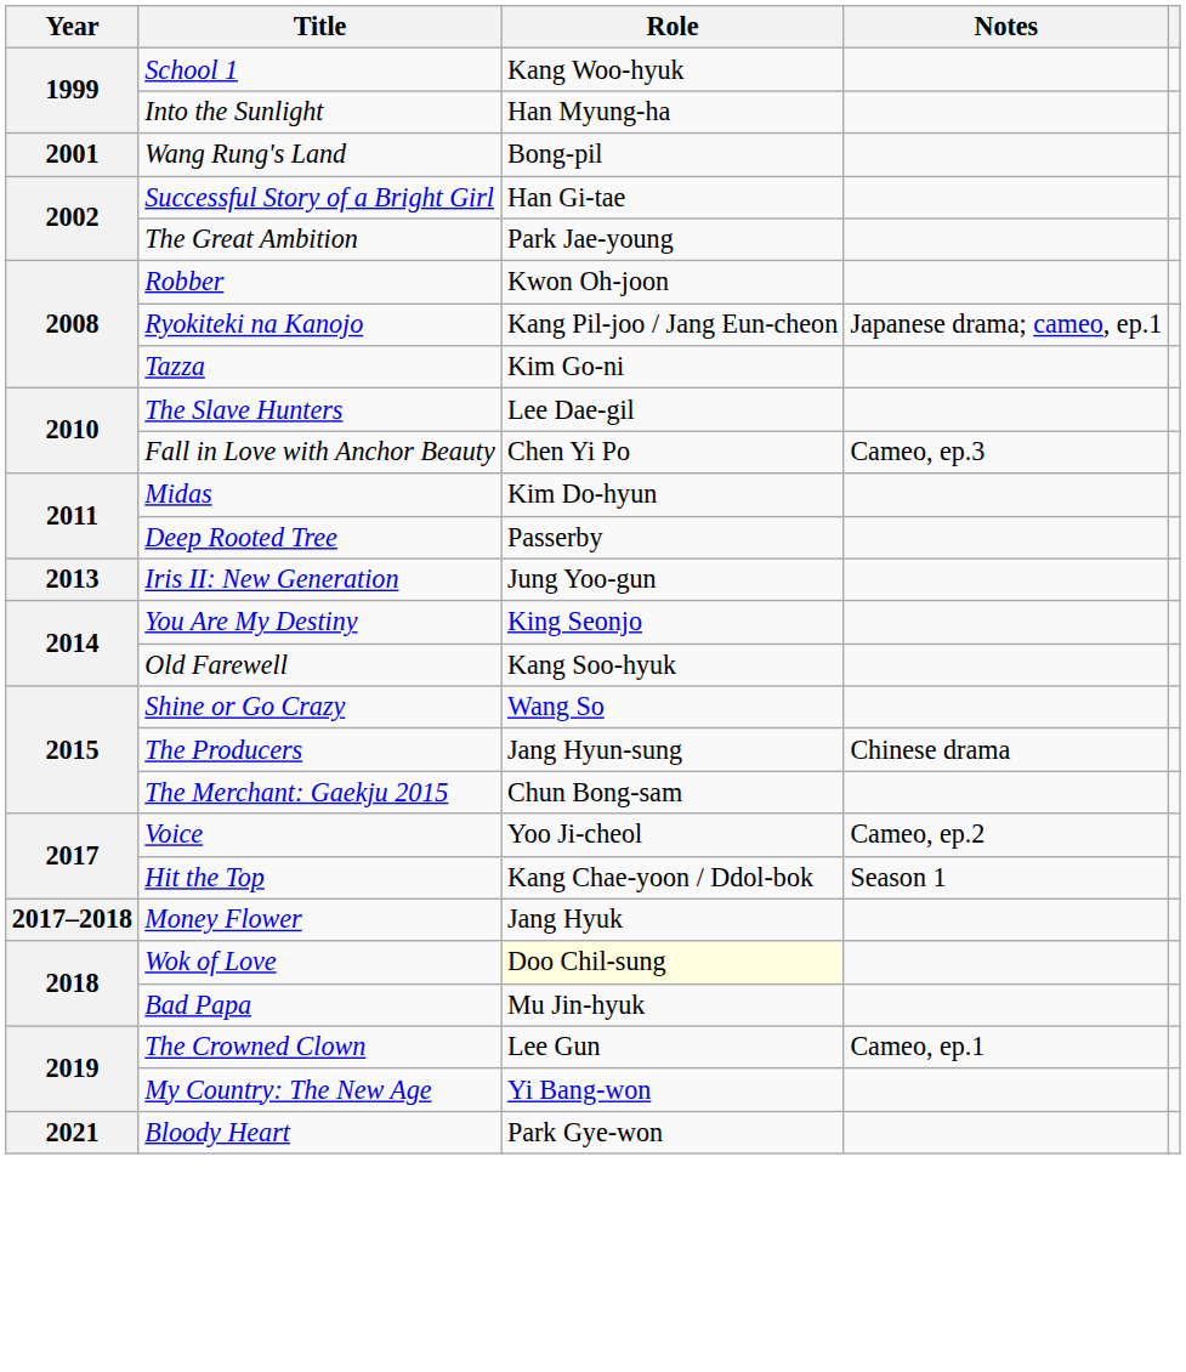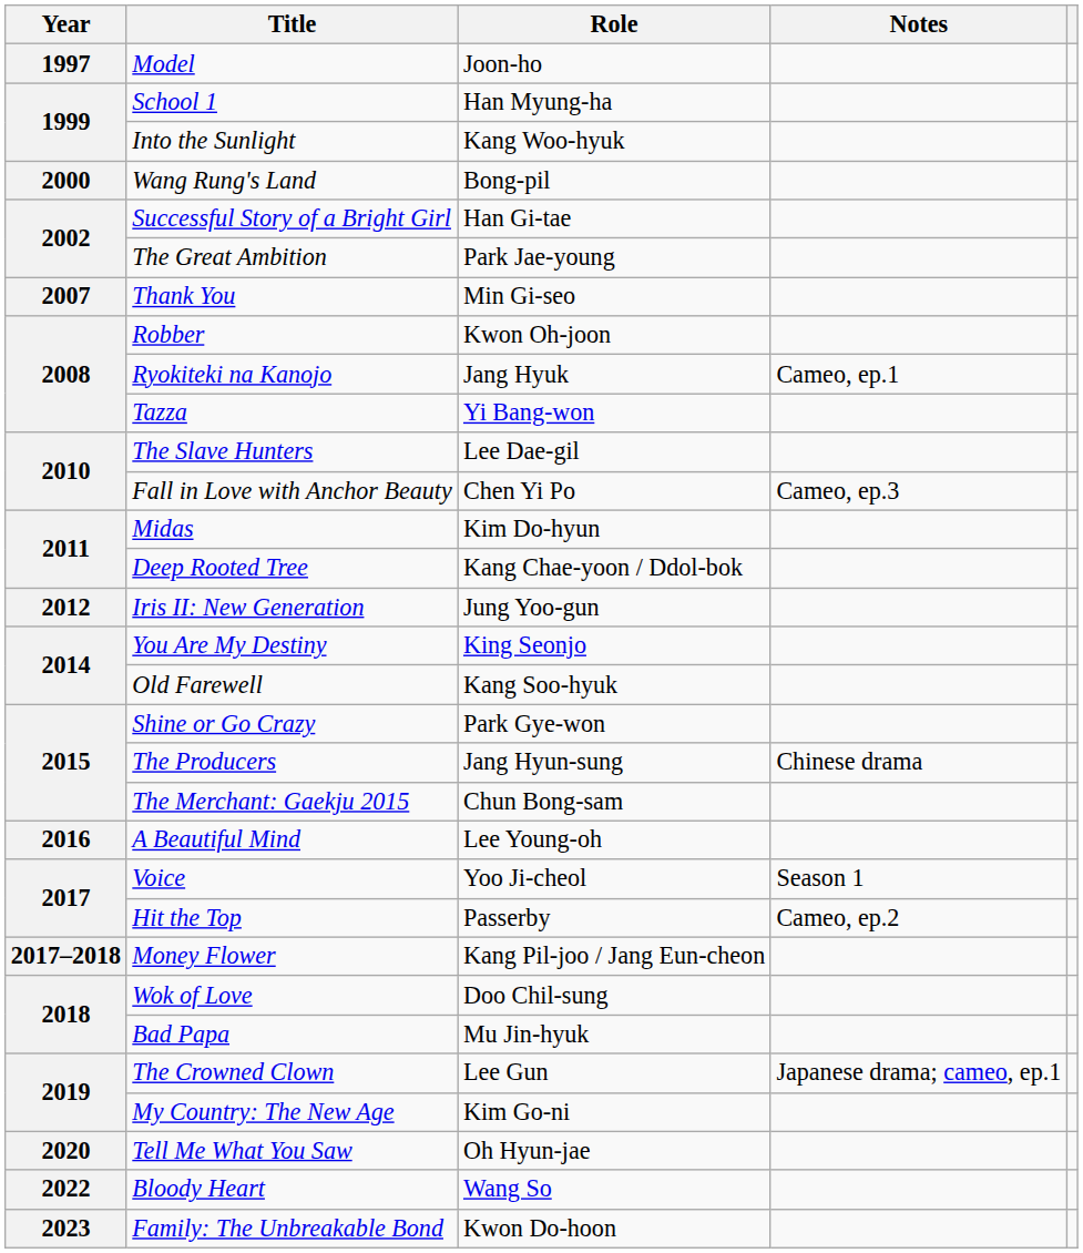+ row: 1997 | Model | Joon-ho
School 1 | Role: Kang Woo-hyuk -> Han Myung-ha
Into the Sunlight | Role: Han Myung-ha -> Kang Woo-hyuk
Wang Rung's Land | Year: 2001 -> 2000
+ row: 2007 | Thank You | Min Gi-seo
Ryokiteki na Kanojo | Role: Kang Pil-joo / Jang Eun-cheon -> Jang Hyuk
Ryokiteki na Kanojo | Notes: Japanese drama; cameo, ep.1 -> Cameo, ep.1
Tazza | Role: Kim Go-ni -> Yi Bang-won
Deep Rooted Tree | Role: Passerby -> Kang Chae-yoon / Ddol-bok
Iris II: New Generation | Year: 2013 -> 2012
Shine or Go Crazy | Role: Wang So -> Park Gye-won
+ row: 2016 | A Beautiful Mind | Lee Young-oh
Voice | Notes: Cameo, ep.2 -> Season 1
Hit the Top | Role: Kang Chae-yoon / Ddol-bok -> Passerby
Hit the Top | Notes: Season 1 -> Cameo, ep.2
Money Flower | Role: Jang Hyuk -> Kang Pil-joo / Jang Eun-cheon
Wok of Love | Role: lightyellow background -> no background
The Crowned Clown | Notes: Cameo, ep.1 -> Japanese drama; cameo, ep.1
My Country: The New Age | Role: Yi Bang-won -> Kim Go-ni
+ row: 2020 | Tell Me What You Saw | Oh Hyun-jae
Bloody Heart | Year: 2021 -> 2022
Bloody Heart | Role: Park Gye-won -> Wang So
+ row: 2023 | Family: The Unbreakable Bond | Kwon Do-hoon
